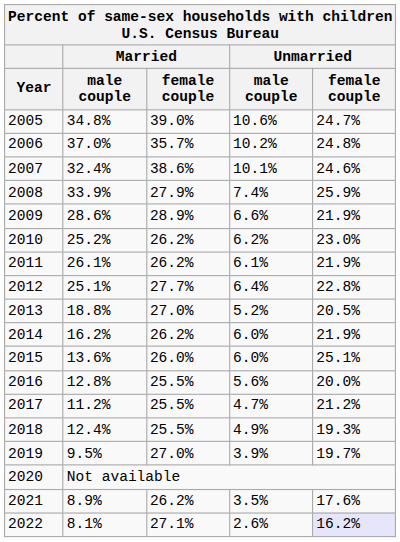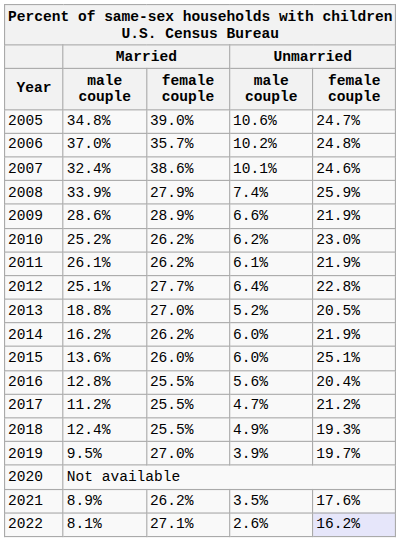2016 | Unmarried / female couple: 20.0% -> 20.4%
